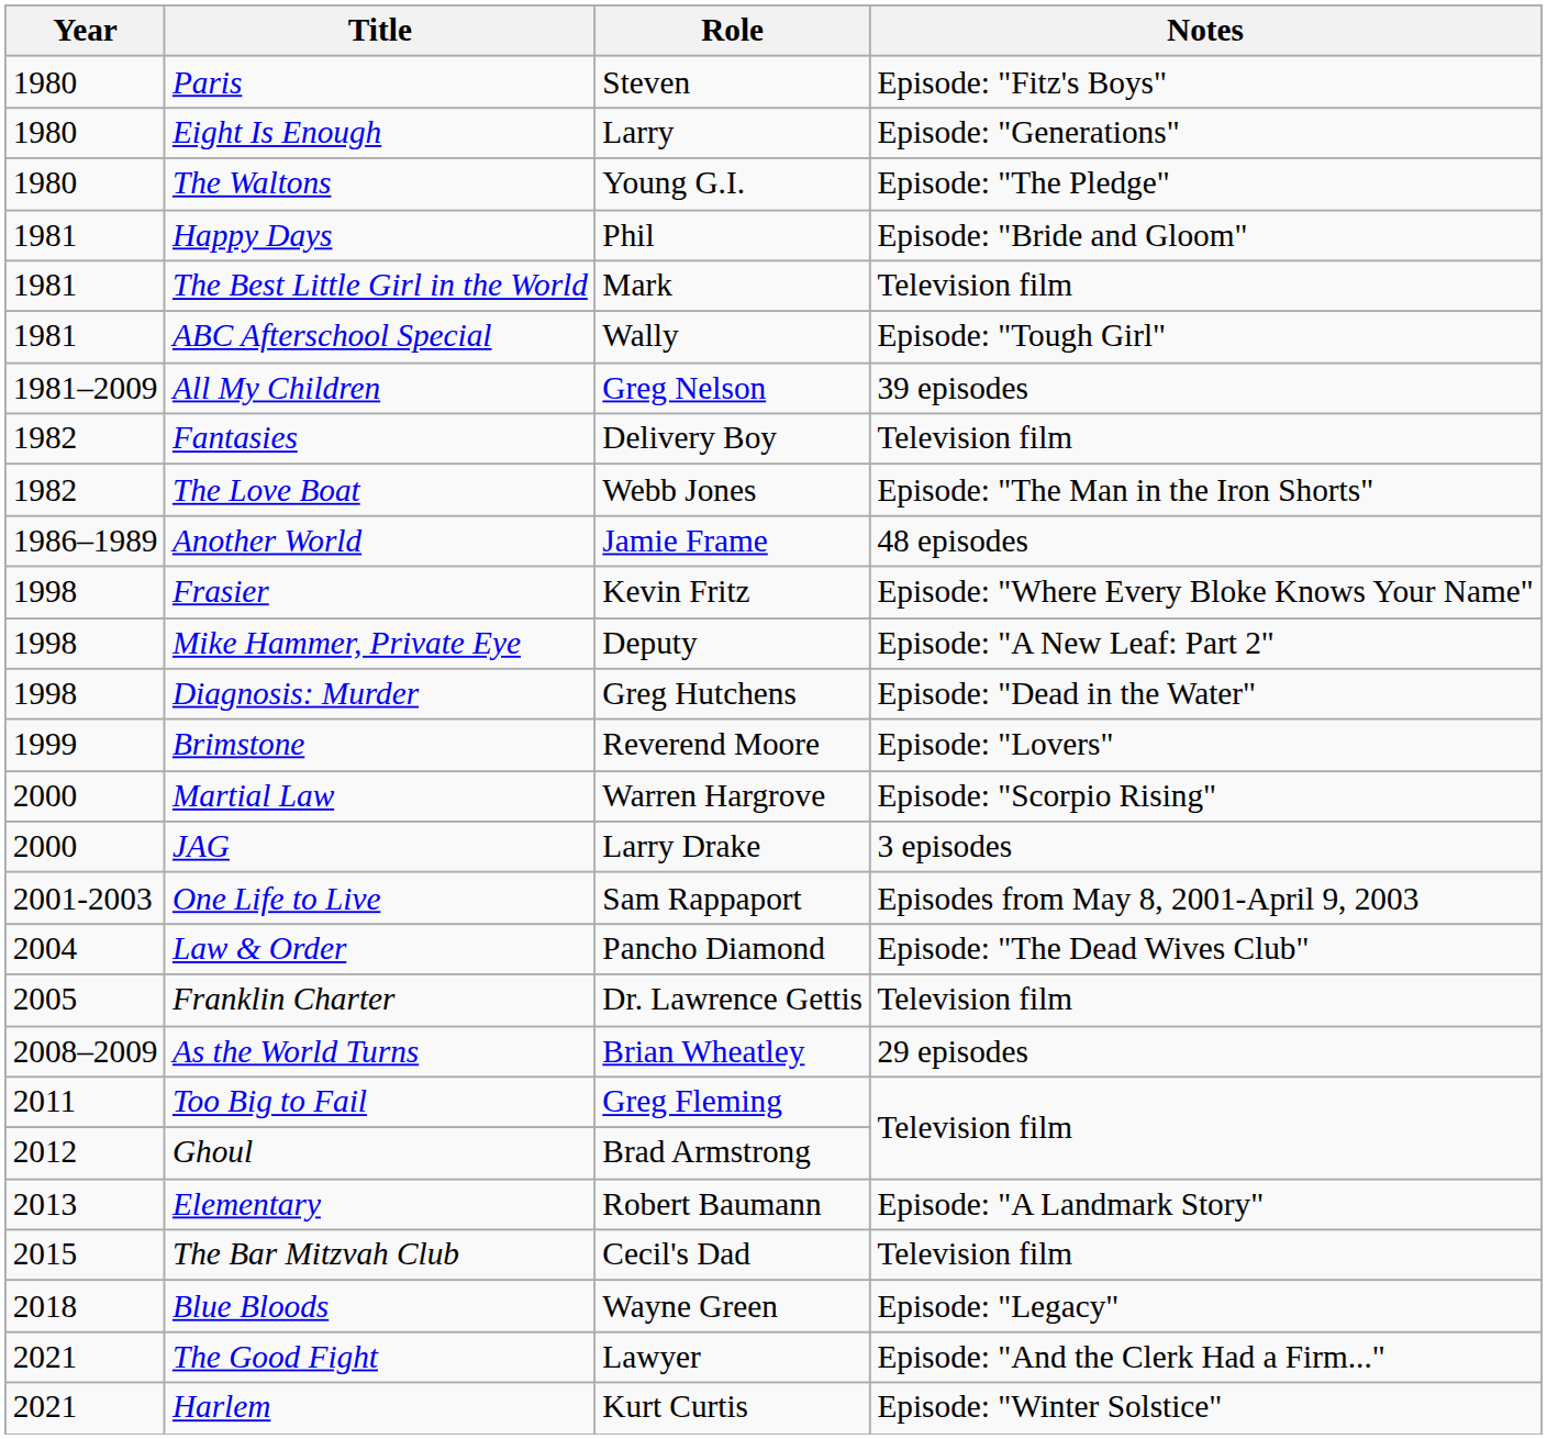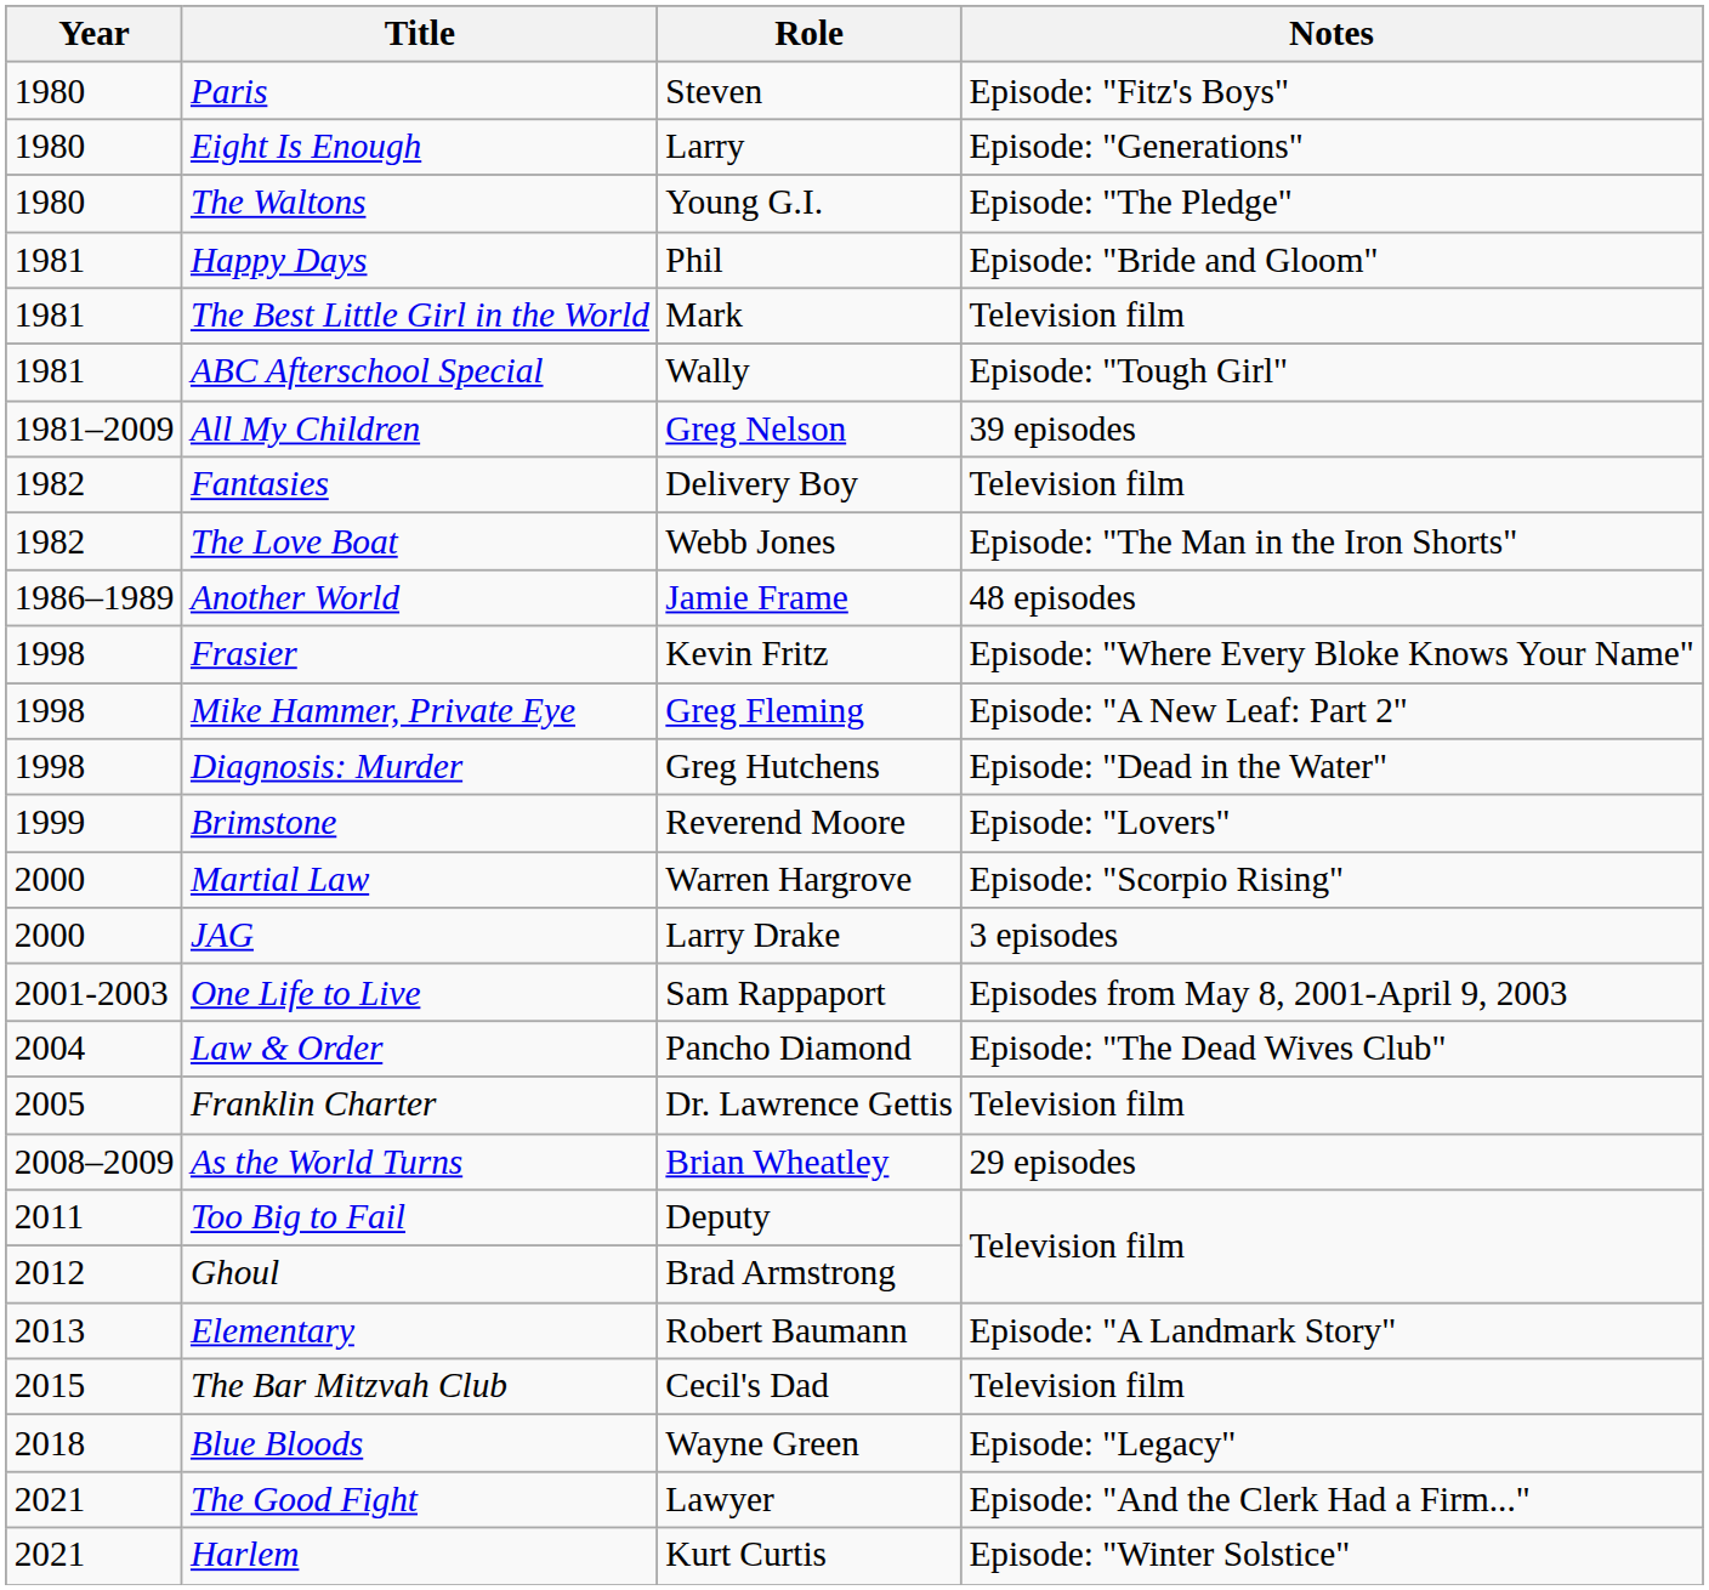Mike Hammer, Private Eye | Role: Deputy -> Greg Fleming
Too Big to Fail | Role: Greg Fleming -> Deputy
